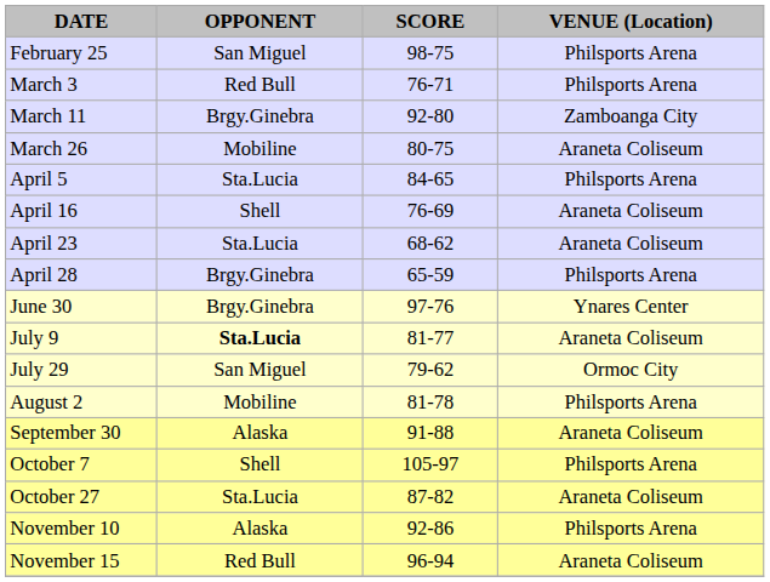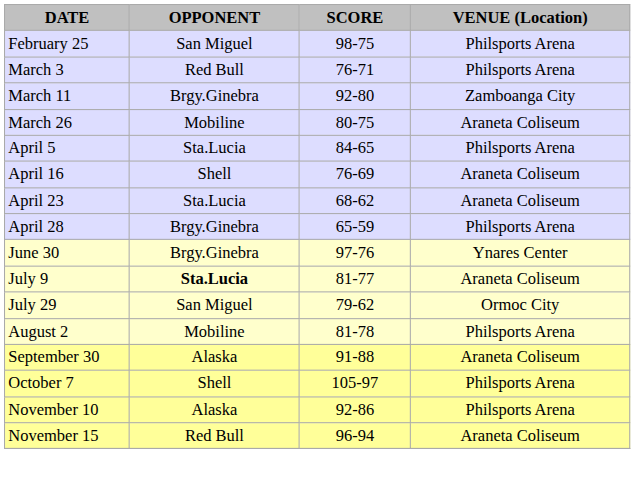- row: October 27 | Sta.Lucia | 87-82 | Araneta Coliseum
